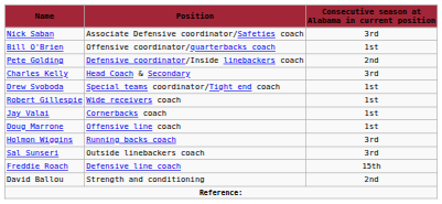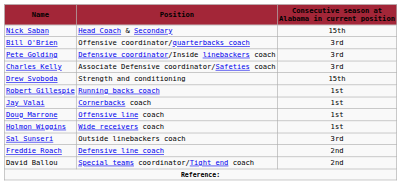Nick Saban | Position: Associate Defensive coordinator/Safeties coach -> Head Coach & Secondary
Nick Saban | Consecutive season at Alabama in current position: 3rd -> 15th
Bill O'Brien | Consecutive season at Alabama in current position: 1st -> 3rd
Pete Golding | Consecutive season at Alabama in current position: 2nd -> 3rd
Charles Kelly | Position: Head Coach & Secondary -> Associate Defensive coordinator/Safeties coach
Drew Svoboda | Position: Special teams coordinator/Tight end coach -> Strength and conditioning
Drew Svoboda | Consecutive season at Alabama in current position: 1st -> 15th
Robert Gillespie | Position: Wide receivers coach -> Running backs coach
Holmon Wiggins | Position: Running backs coach -> Wide receivers coach
Holmon Wiggins | Consecutive season at Alabama in current position: 3rd -> 1st
Freddie Roach | Consecutive season at Alabama in current position: 15th -> 2nd
David Ballou | Position: Strength and conditioning -> Special teams coordinator/Tight end coach
